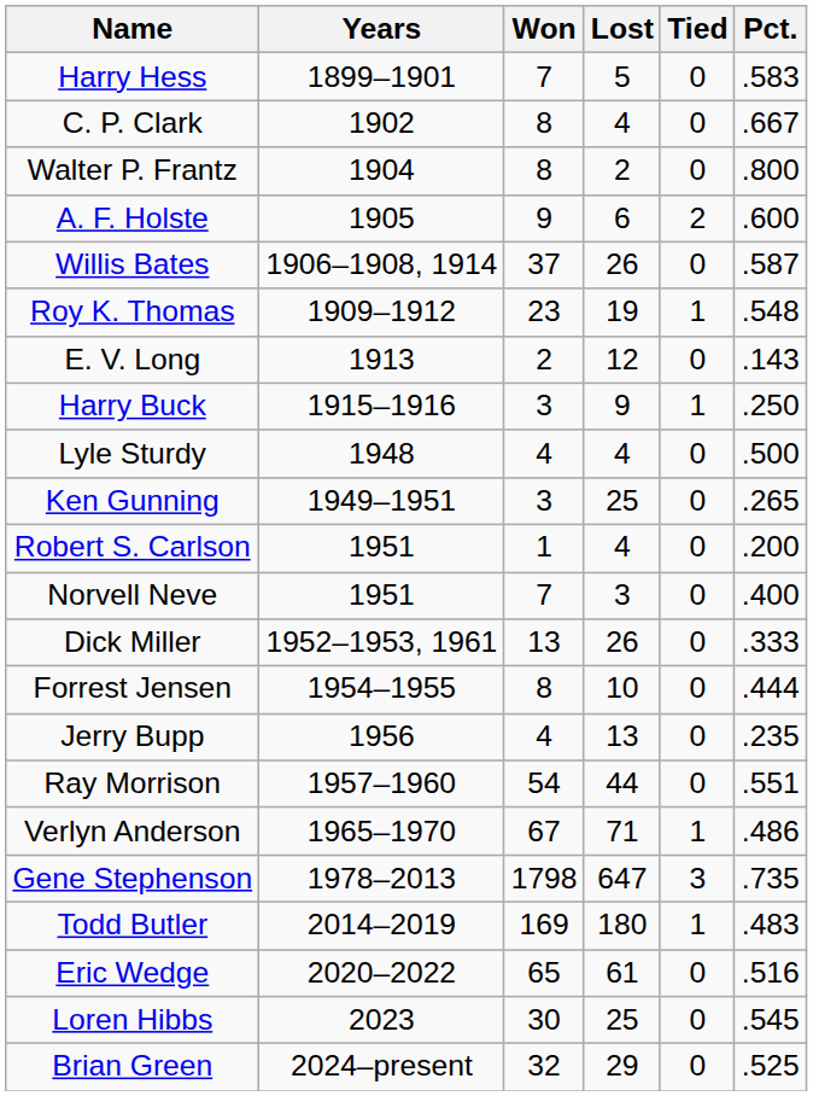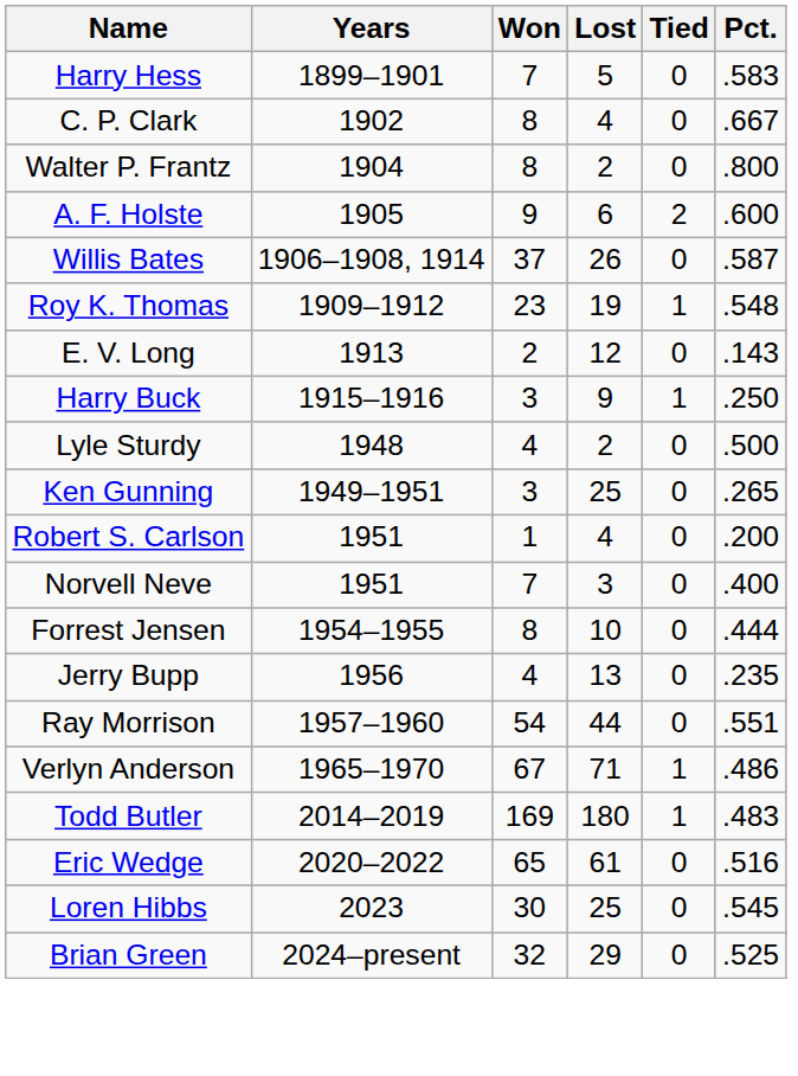Lyle Sturdy | Lost: 4 -> 2
- row: Dick Miller | 1952–1953, 1961 | 13 | 26 | 0 | .333
- row: Gene Stephenson | 1978–2013 | 1798 | 647 | 3 | .735
